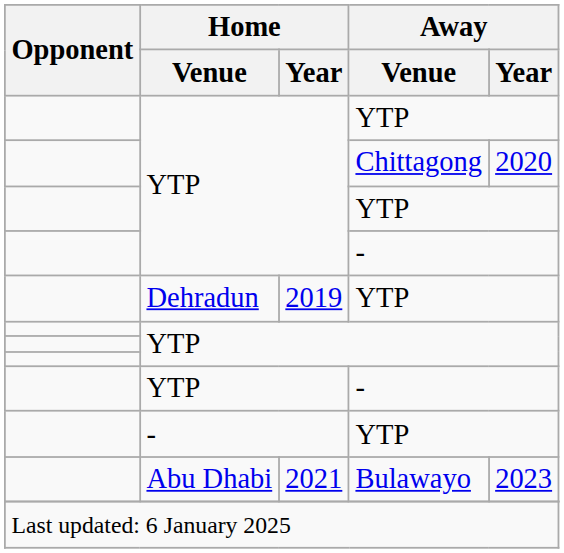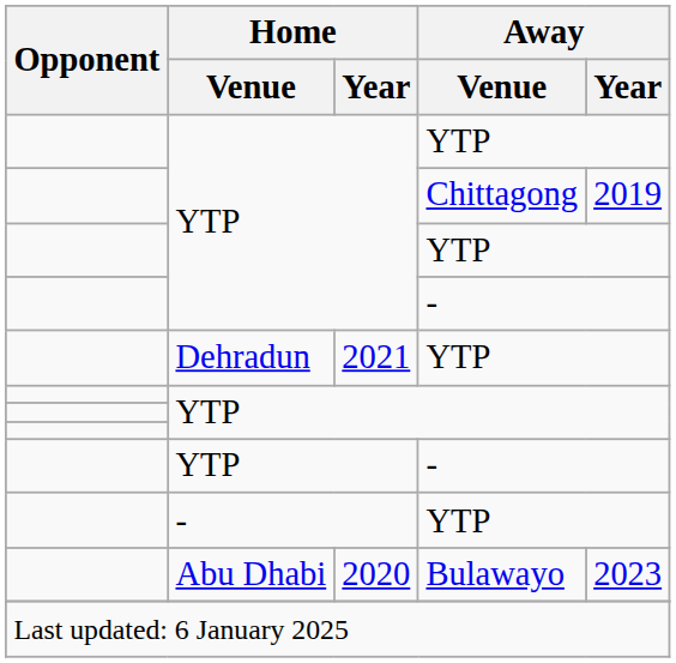YTP / Chittagong | Away / Year: 2020 -> 2019
Dehradun | Home / Year: 2019 -> 2021
Abu Dhabi | Home / Year: 2021 -> 2020
